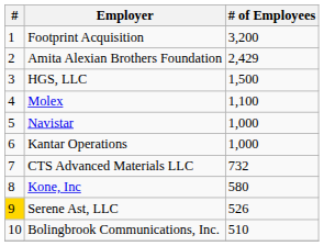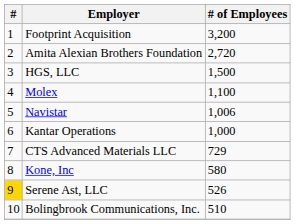Amita Alexian Brothers Foundation | # of Employees: 2,429 -> 2,720
Navistar | # of Employees: 1,000 -> 1,006
CTS Advanced Materials LLC | # of Employees: 732 -> 729
